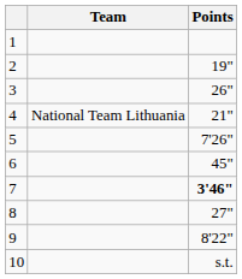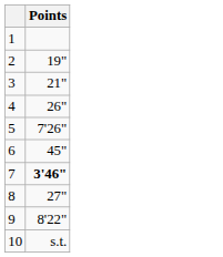- column: Team | National Team Lithuania
3 | Points: 26" -> 21"
4 | Points: 21" -> 26"
